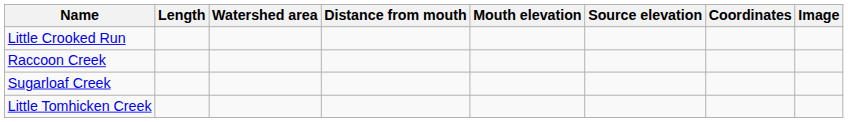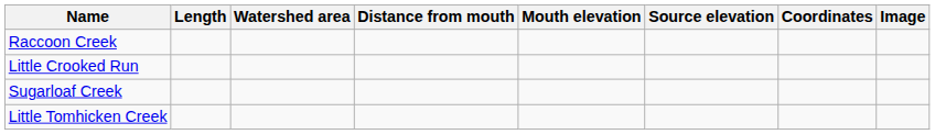rows swapped: Raccoon Creek <-> Little Crooked Run
